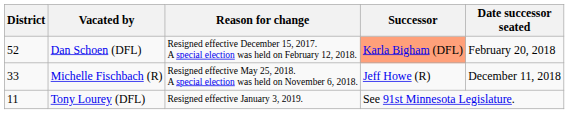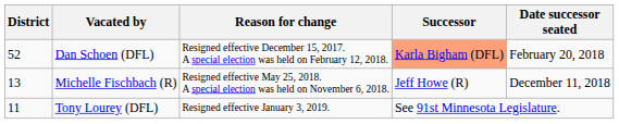Michelle Fischbach (R) | District: 33 -> 13
